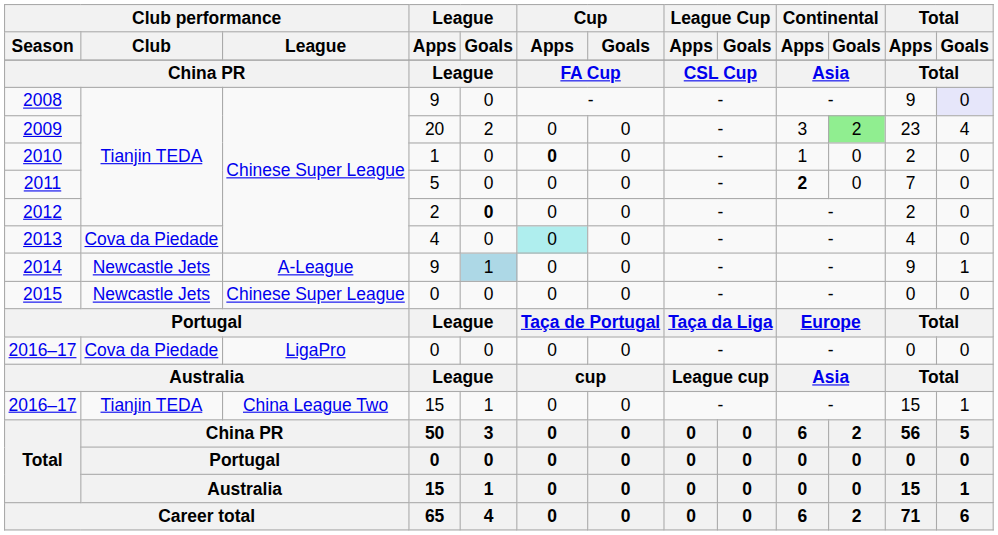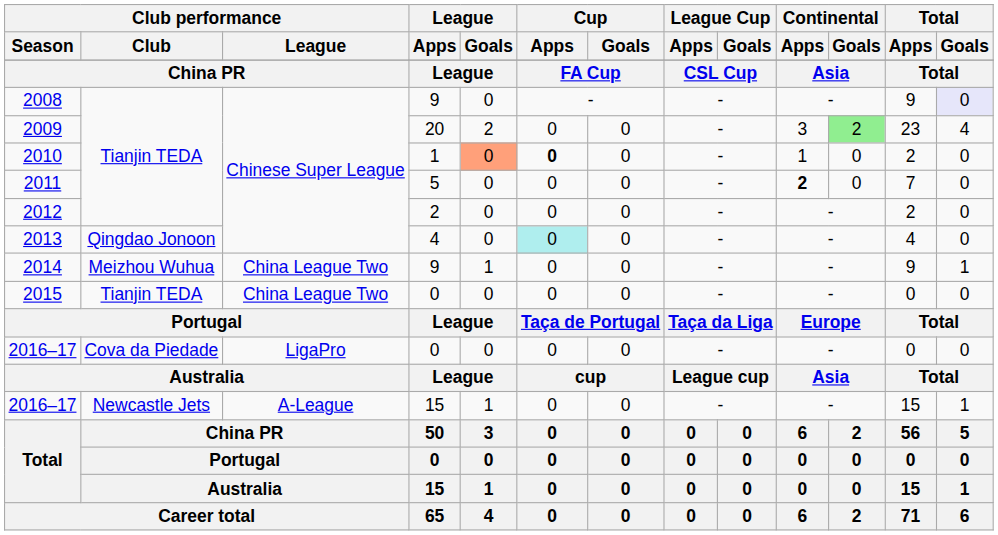2010 | League / Goals: no background -> lightsalmon background
2012 | League / Goals: bold -> normal
2013 | Club performance / Club: Cova da Piedade -> Qingdao Jonoon
2014 | Club performance / Club: Newcastle Jets -> Meizhou Wuhua
2014 | Club performance / League: A-League -> China League Two
2014 | League / Goals: lightblue background -> no background
2015 | Club performance / Club: Newcastle Jets -> Tianjin TEDA
2015 | Club performance / League: Chinese Super League -> China League Two
2016–17 / 15 | Club performance / Club: Tianjin TEDA -> Newcastle Jets
2016–17 / 15 | Club performance / League: China League Two -> A-League
